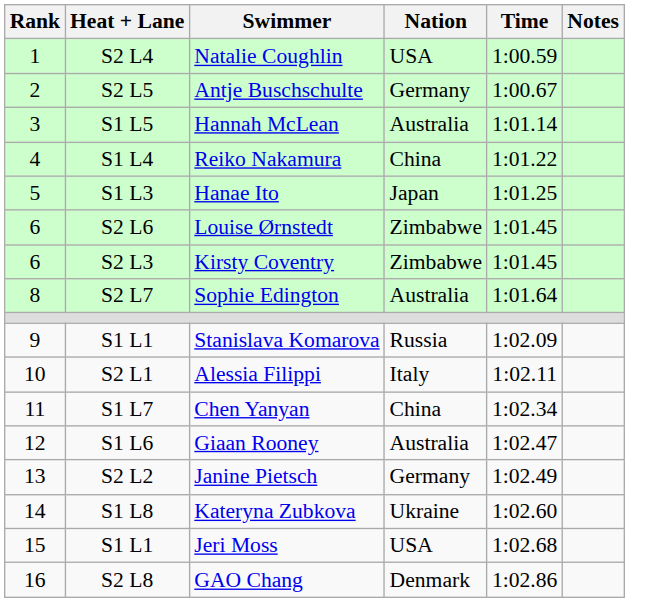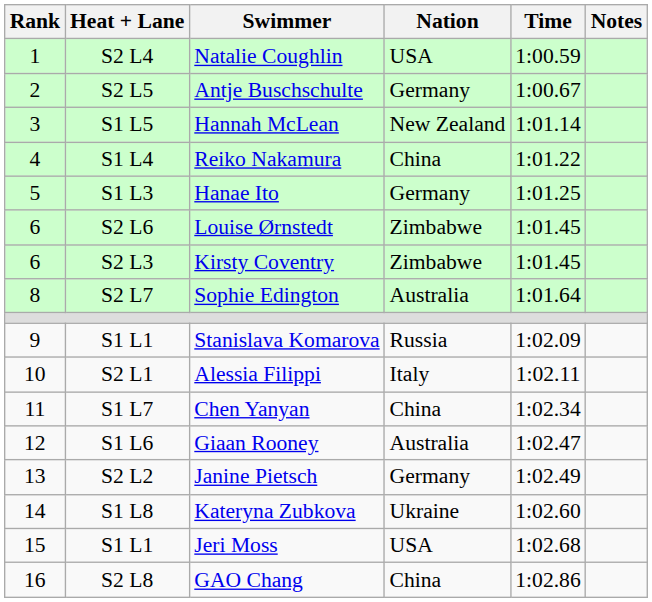Hannah McLean | Nation: Australia -> New Zealand
Hanae Ito | Nation: Japan -> Germany
GAO Chang | Nation: Denmark -> China
